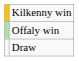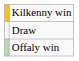rows swapped: Offaly win <-> Draw
